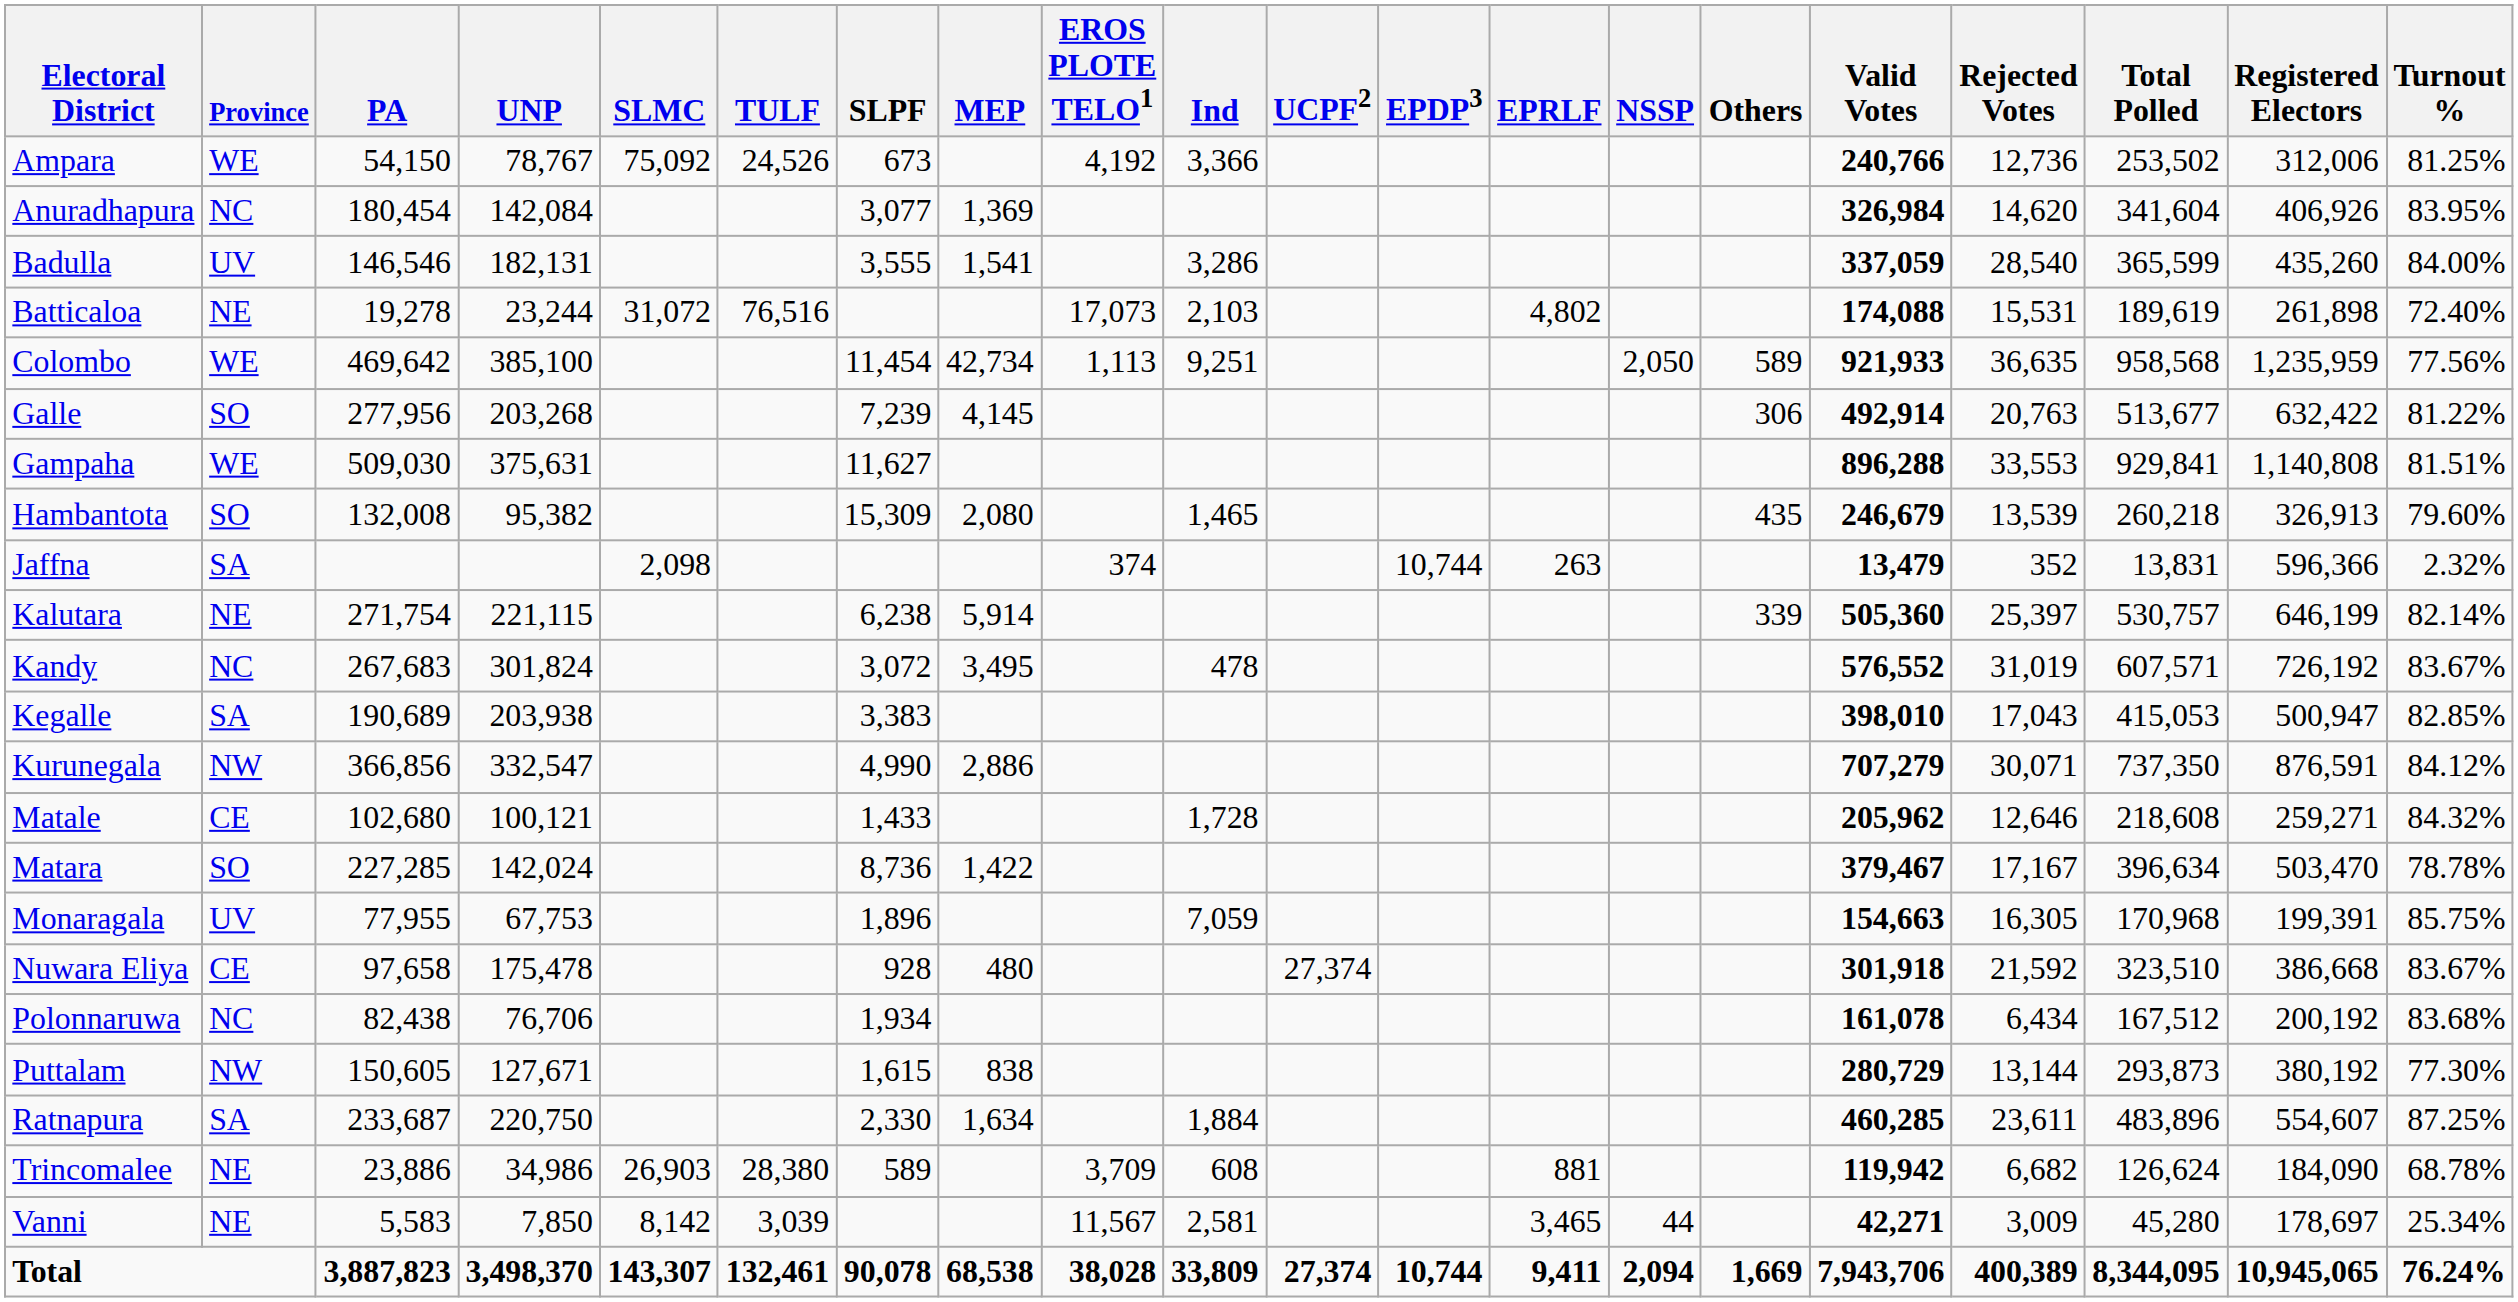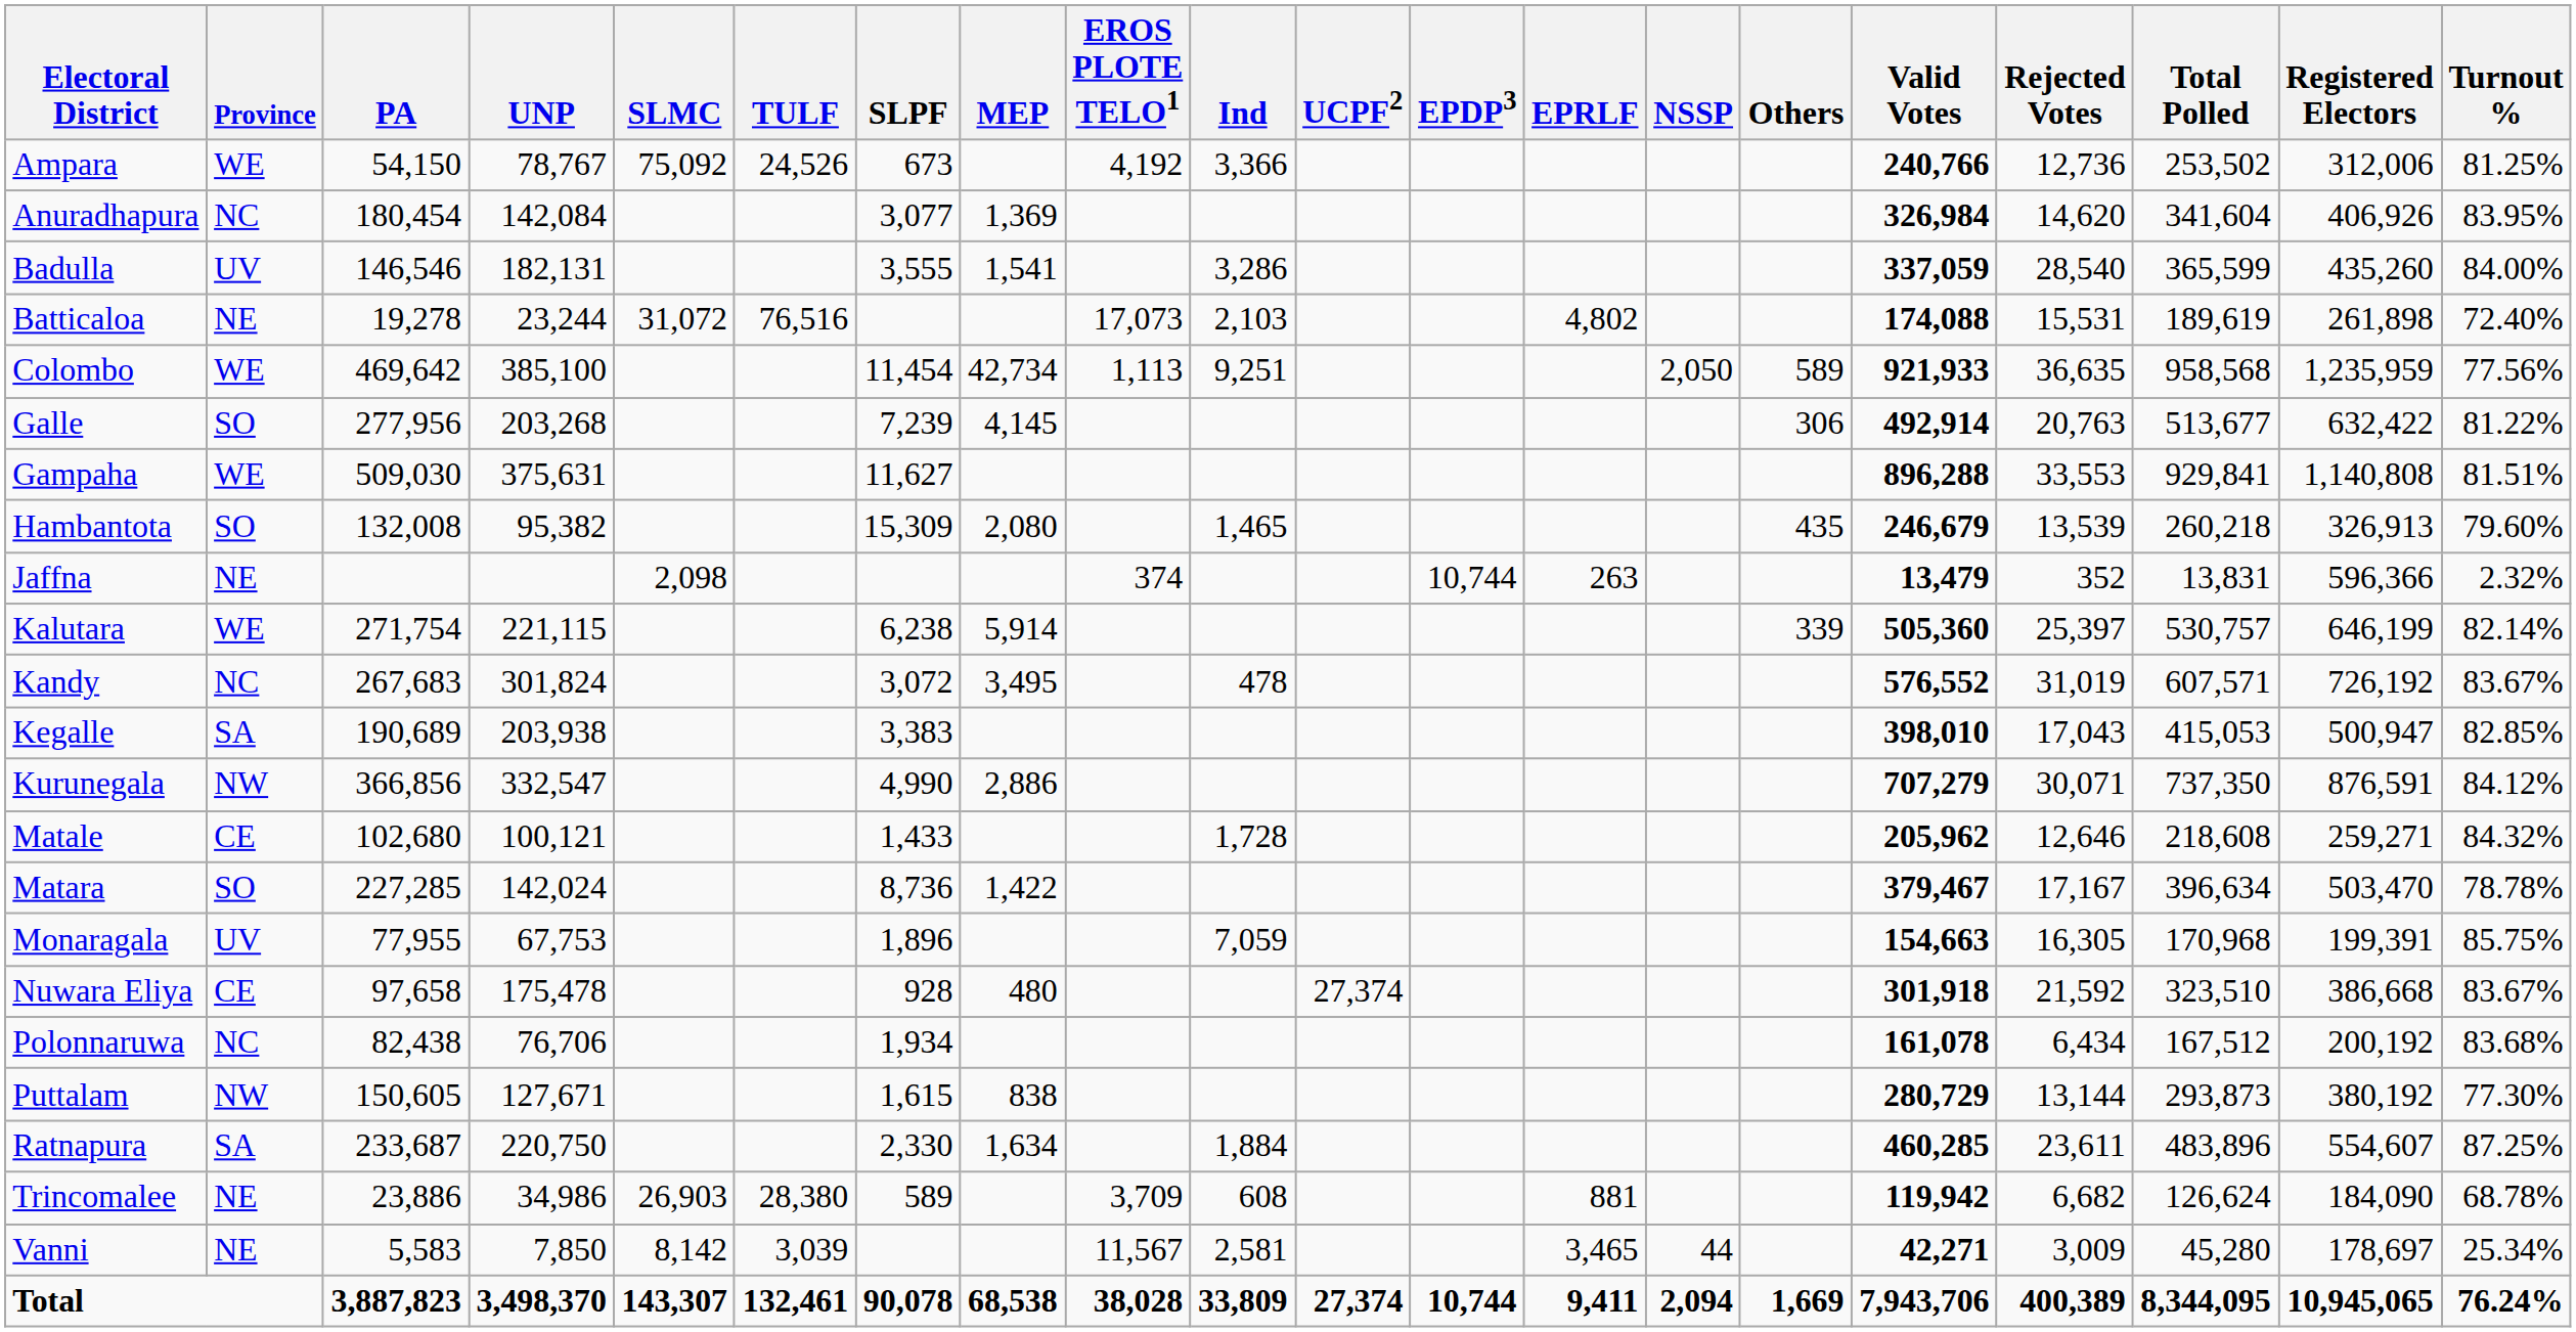Jaffna | Province: SA -> NE
Kalutara | Province: NE -> WE
